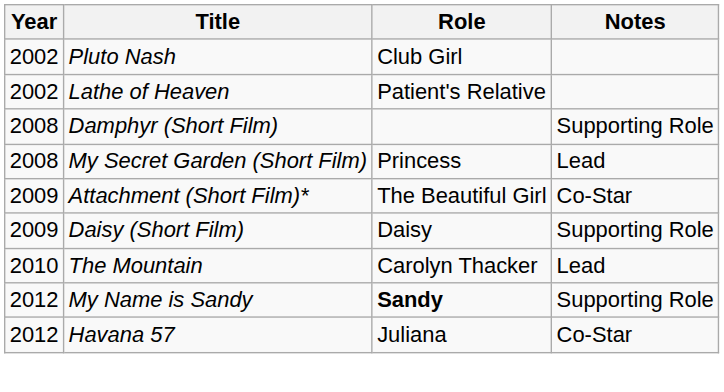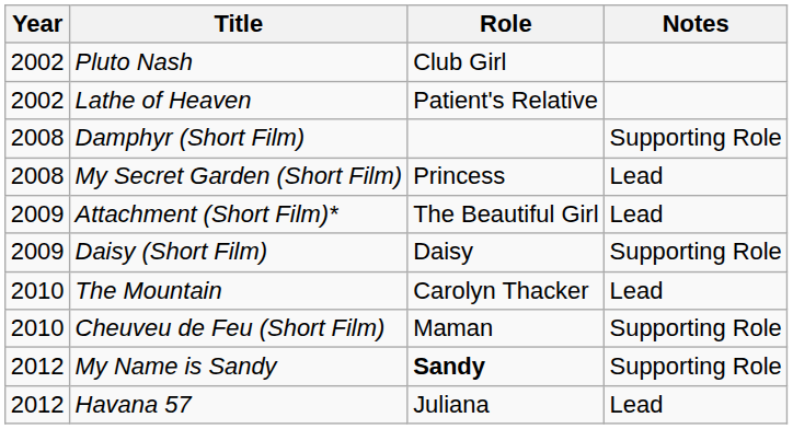Attachment (Short Film)* | Notes: Co-Star -> Lead
+ row: 2010 | Cheuveu de Feu (Short Film) | Maman | Supporting Role
Havana 57 | Notes: Co-Star -> Lead
